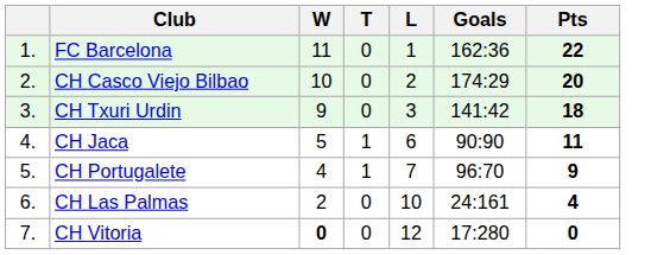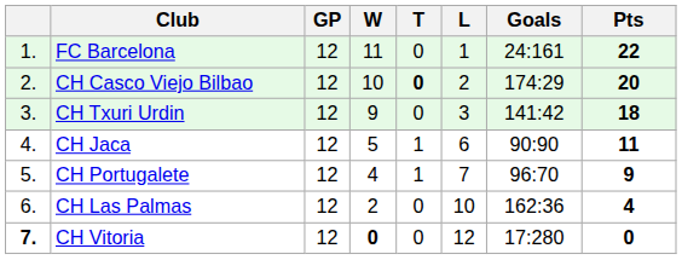+ column: GP | 12 | 12 | 12 | 12 | 12 | 12 | 12
FC Barcelona | Goals: 162:36 -> 24:161
CH Casco Viejo Bilbao | T: normal -> bold
CH Las Palmas | Goals: 24:161 -> 162:36
CH Vitoria | column 1: normal -> bold
